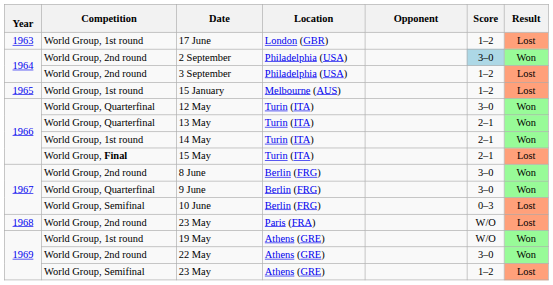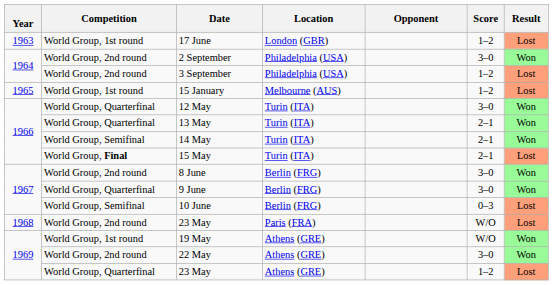2 September | Score: lightblue background -> no background
14 May | Competition: World Group, 1st round -> World Group, Semifinal
1969 / 23 May | Competition: World Group, Semifinal -> World Group, Quarterfinal
